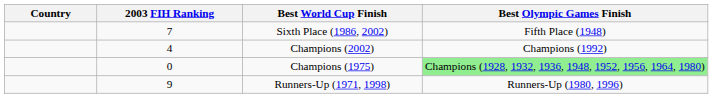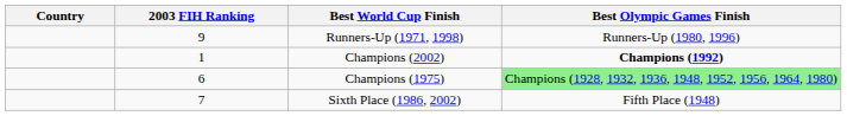rows swapped: Sixth Place (1986, 2002) <-> Runners-Up (1971, 1998)
Champions (2002) | 2003 FIH Ranking: 4 -> 1
Champions (2002) | Best Olympic Games Finish: normal -> bold
Champions (1975) | 2003 FIH Ranking: 0 -> 6
